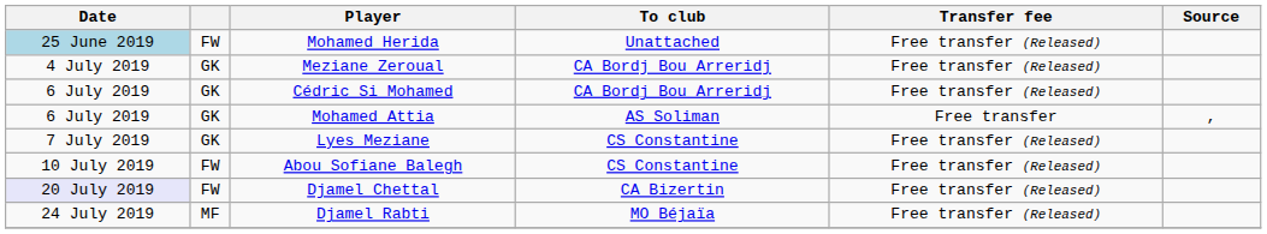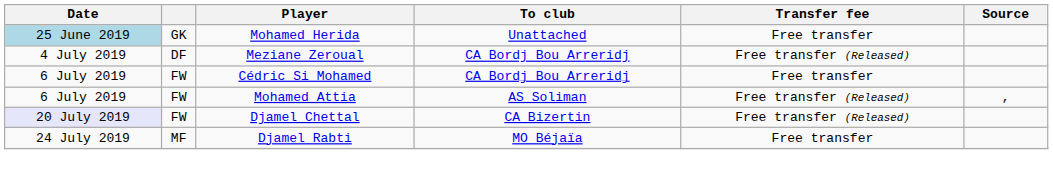Mohamed Herida | column 2: FW -> GK
Mohamed Herida | Transfer fee: Free transfer (Released) -> Free transfer
Meziane Zeroual | column 2: GK -> DF
Cédric Si Mohamed | column 2: GK -> FW
Cédric Si Mohamed | Transfer fee: Free transfer (Released) -> Free transfer
Mohamed Attia | column 2: GK -> FW
Mohamed Attia | Transfer fee: Free transfer -> Free transfer (Released)
- row: 7 July 2019 | GK | Lyes Meziane | CS Constantine | Free transfer (Released)
- row: 10 July 2019 | FW | Abou Sofiane Balegh | CS Constantine | Free transfer (Released)
Djamel Rabti | Transfer fee: Free transfer (Released) -> Free transfer
